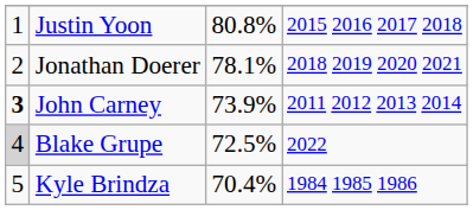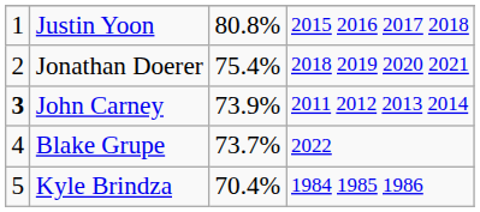Jonathan Doerer | column 3: 78.1% -> 75.4%
Blake Grupe | column 1: lightgrey background -> no background
Blake Grupe | column 3: 72.5% -> 73.7%
